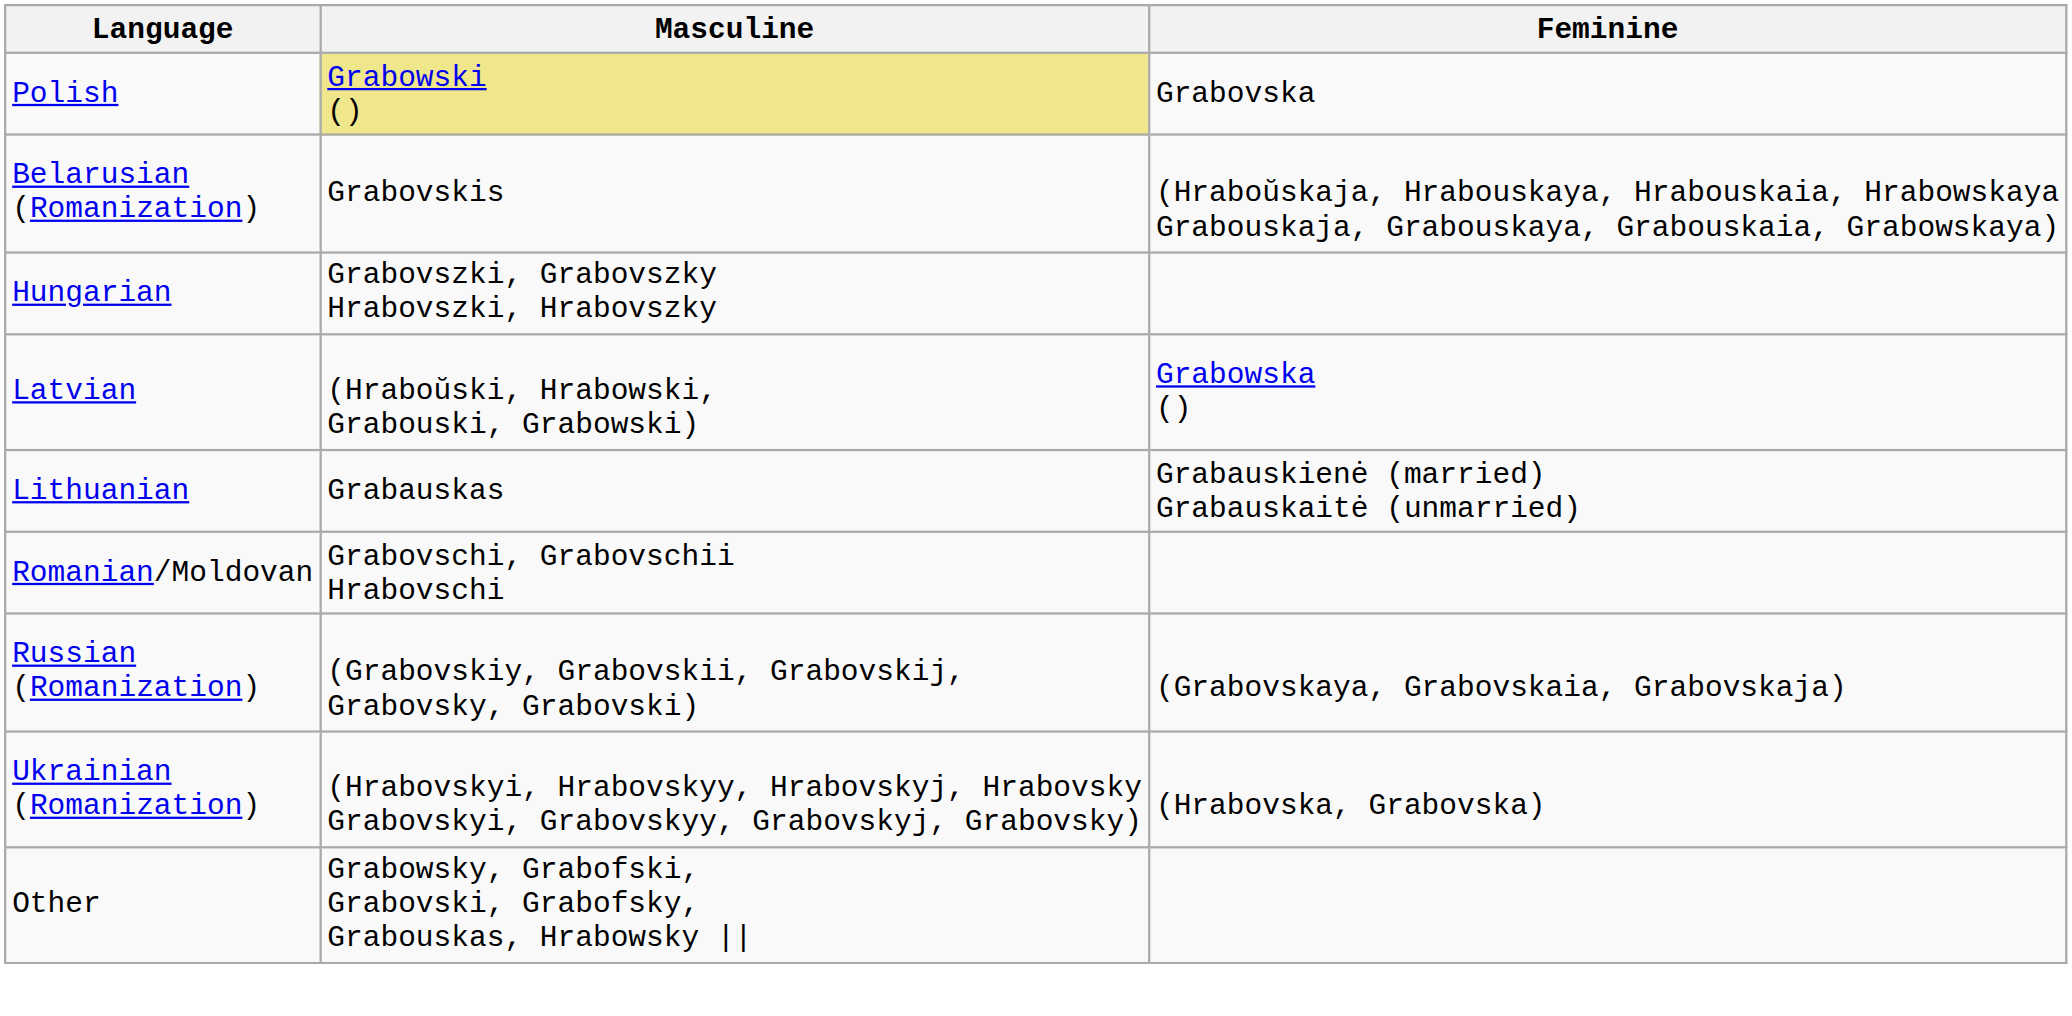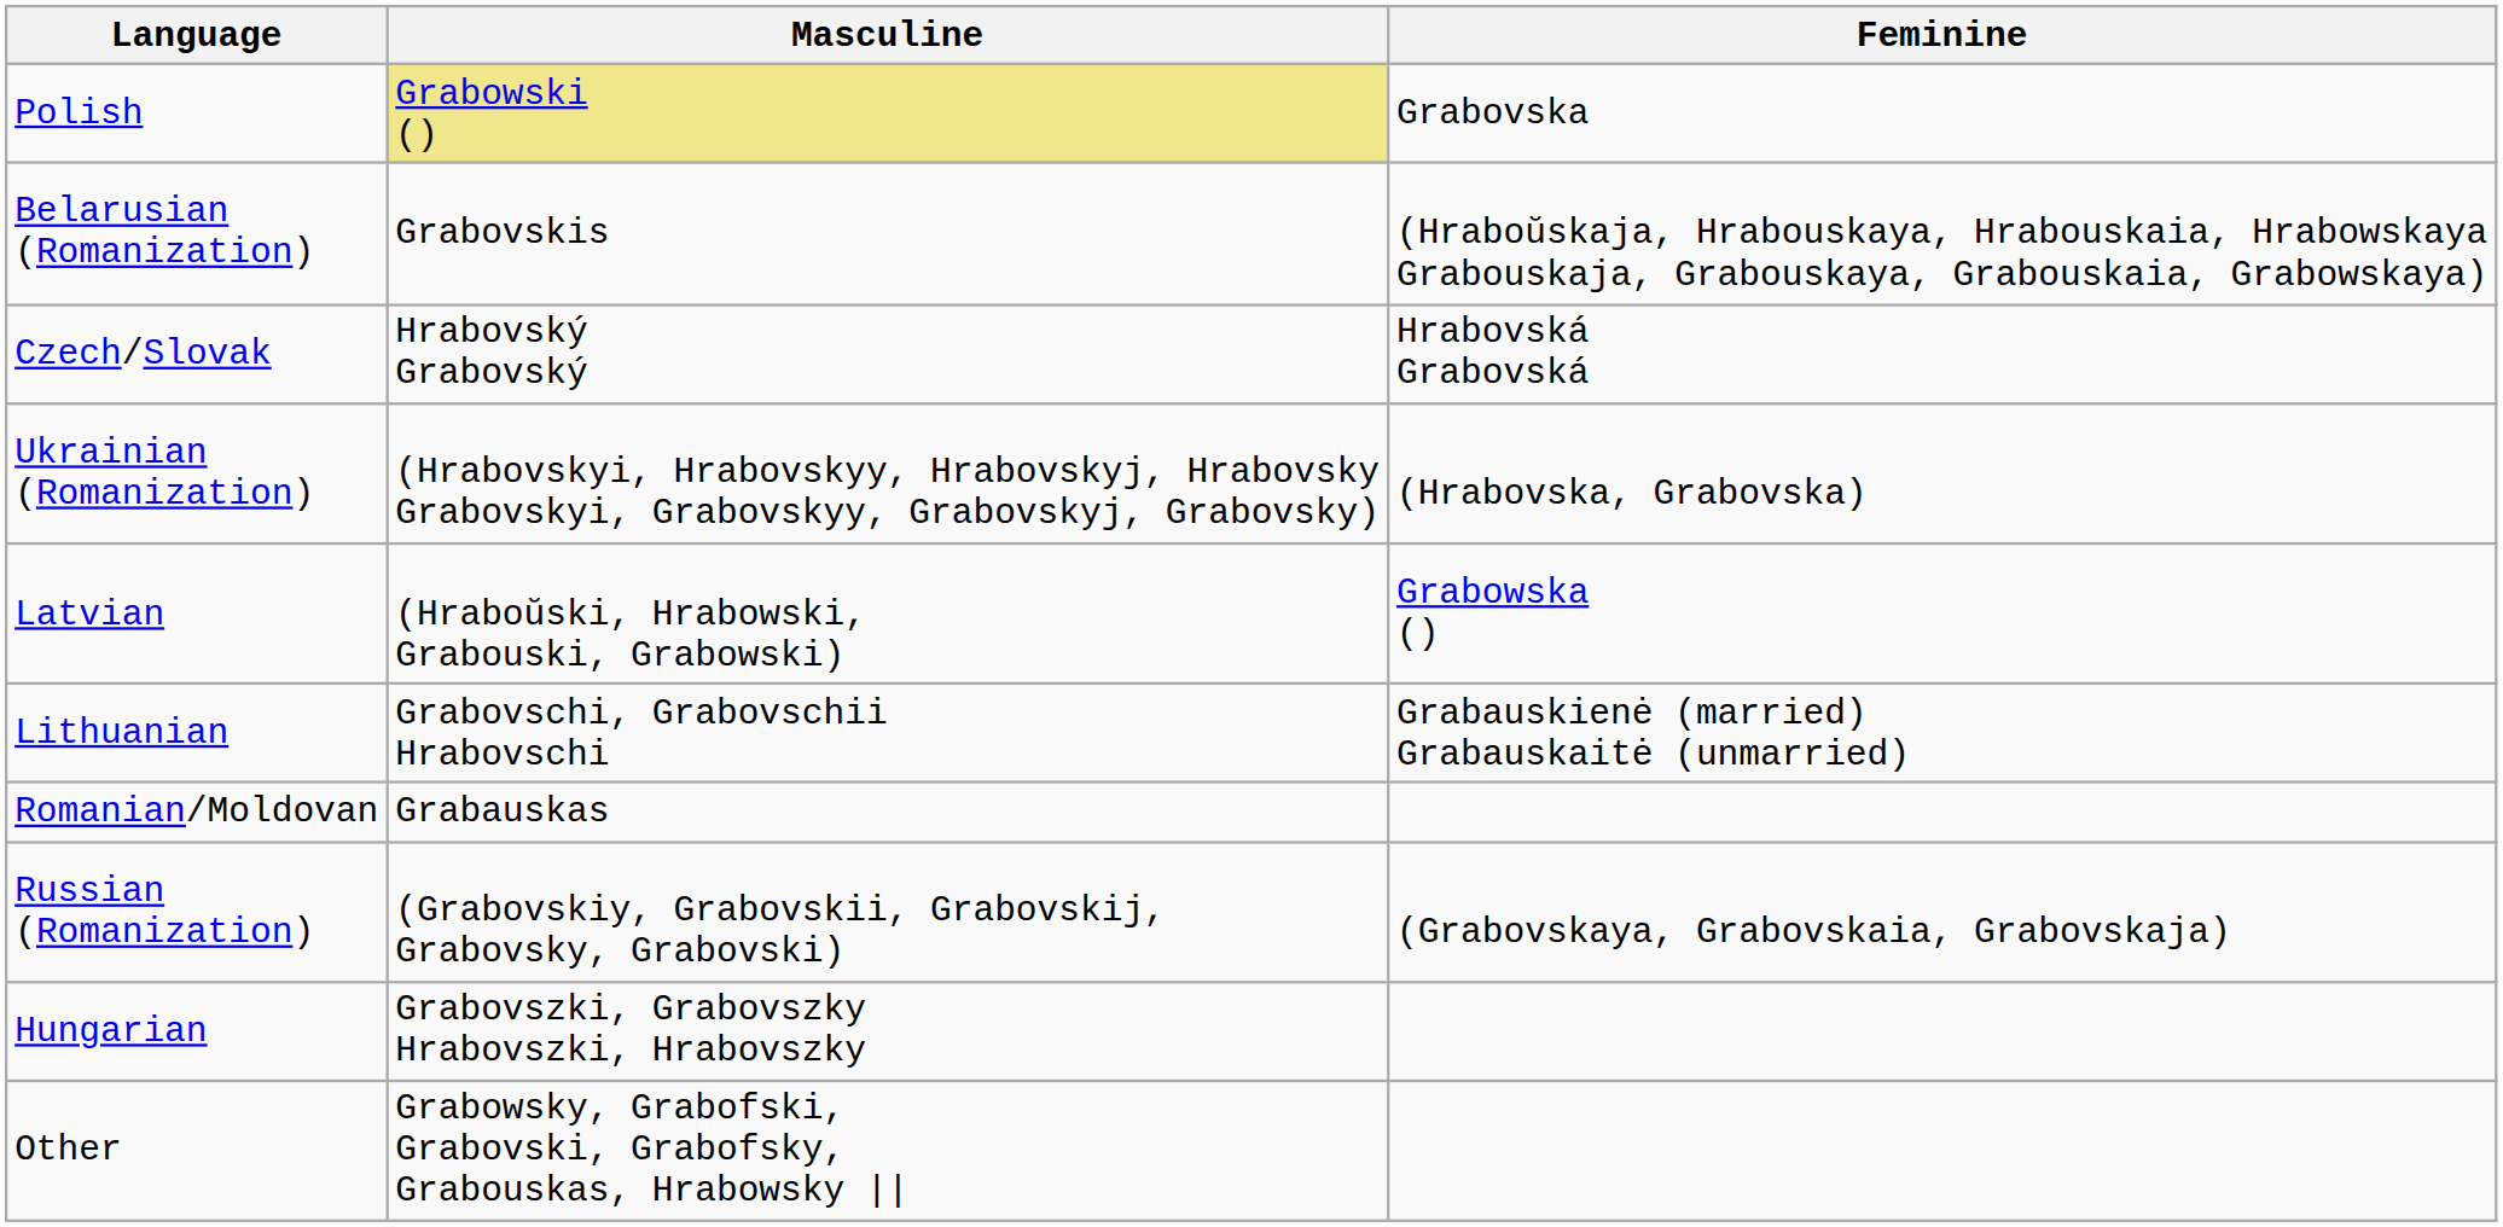+ row: Czech/Slovak | Hrabovský Grabovský | Hrabovská Grabovská
rows swapped: Hungarian <-> Ukrainian (Romanization)
Lithuanian | Masculine: Grabauskas -> Grabovschi, Grabovschii Hrabovschi
Romanian/Moldovan | Masculine: Grabovschi, Grabovschii Hrabovschi -> Grabauskas
